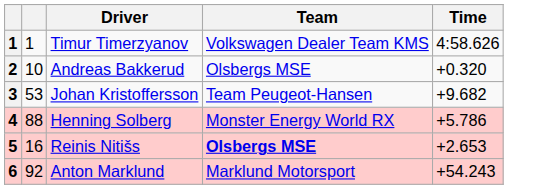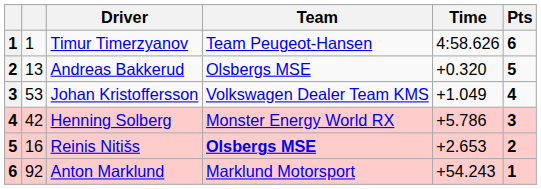+ column: Pts | 6 | 5 | 4 | 3 | 2 | 1
Timur Timerzyanov | Team: Volkswagen Dealer Team KMS -> Team Peugeot-Hansen
Andreas Bakkerud | column 2: 10 -> 13
Johan Kristoffersson | Team: Team Peugeot-Hansen -> Volkswagen Dealer Team KMS
Johan Kristoffersson | Time: +9.682 -> +1.049
Henning Solberg | column 2: 88 -> 42
